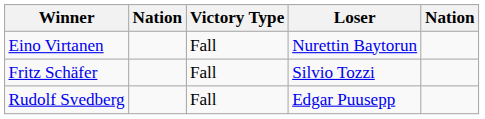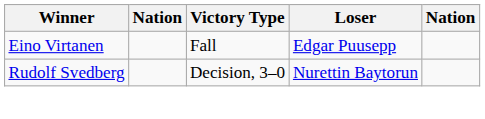Eino Virtanen | Loser: Nurettin Baytorun -> Edgar Puusepp
- row: Fritz Schäfer | Fall | Silvio Tozzi
Rudolf Svedberg | Victory Type: Fall -> Decision, 3–0
Rudolf Svedberg | Loser: Edgar Puusepp -> Nurettin Baytorun
